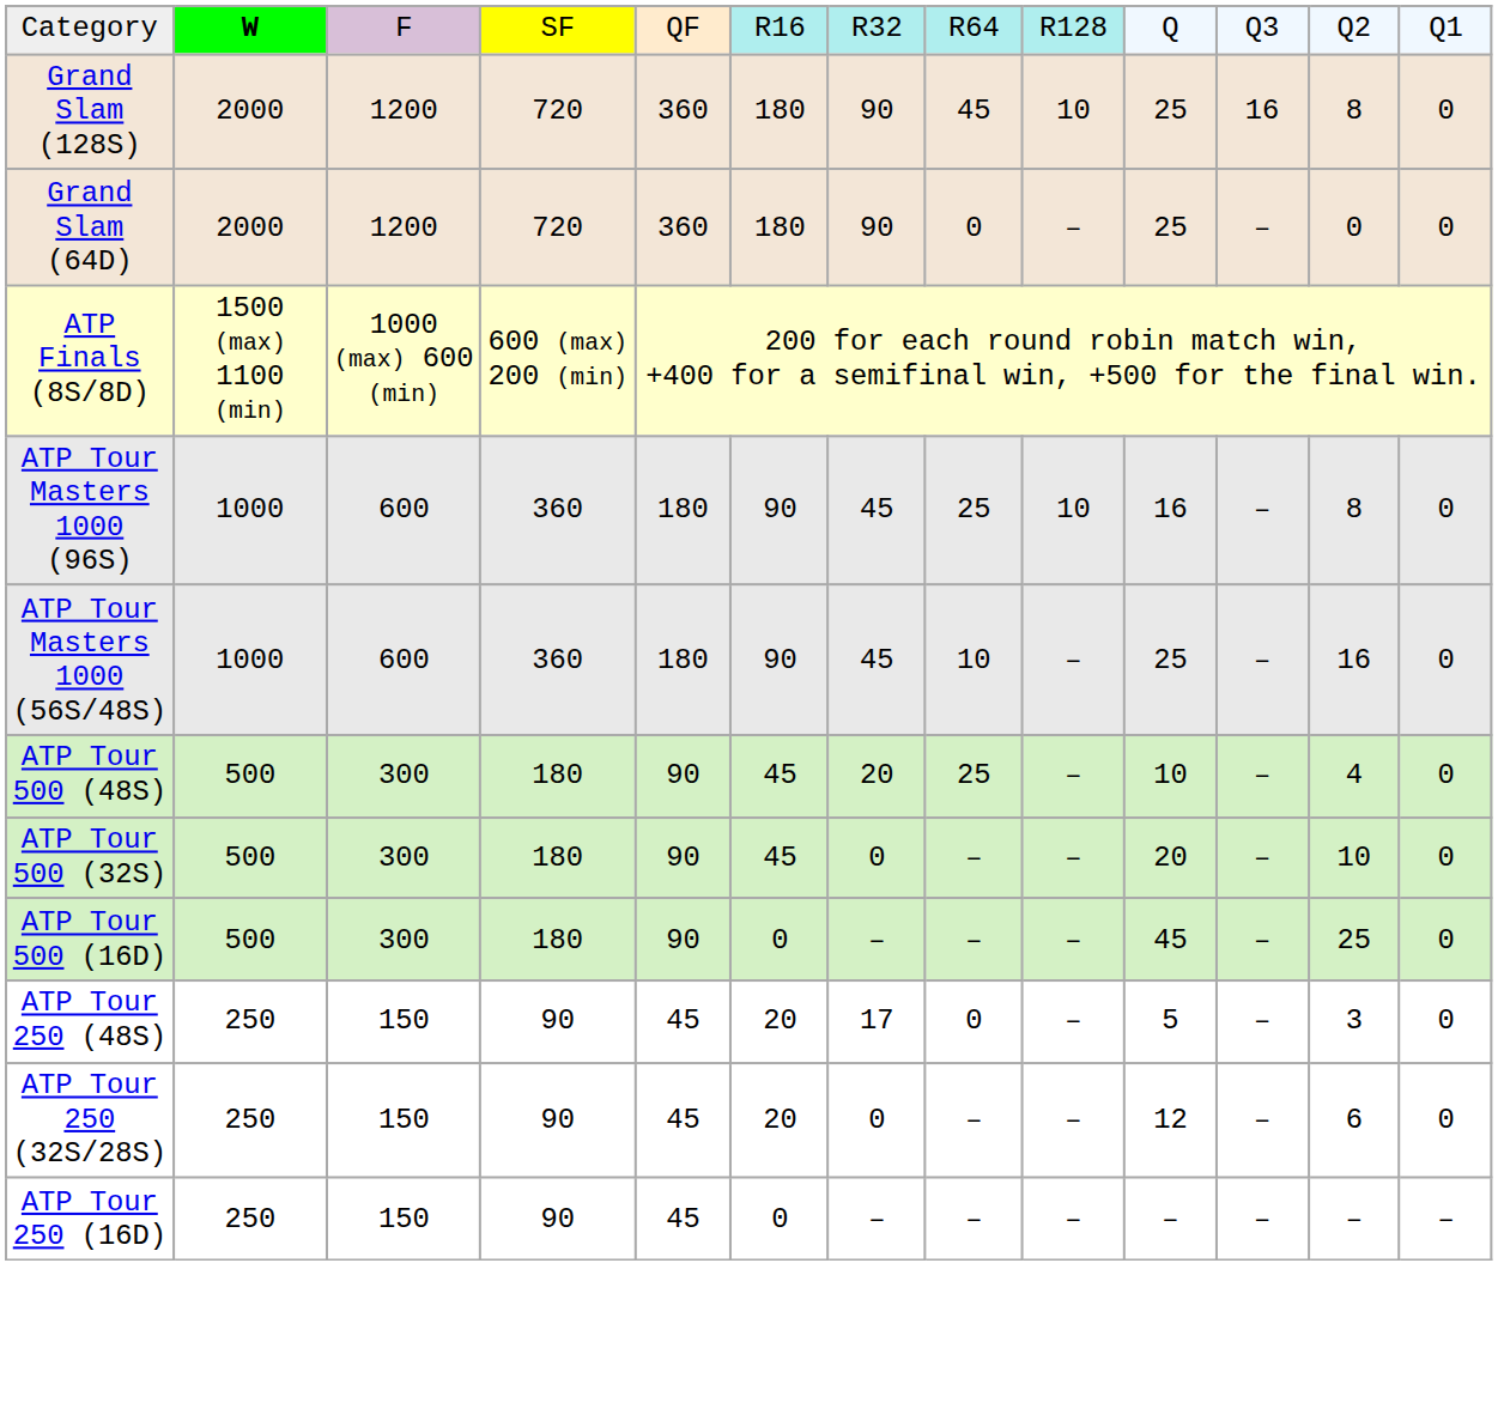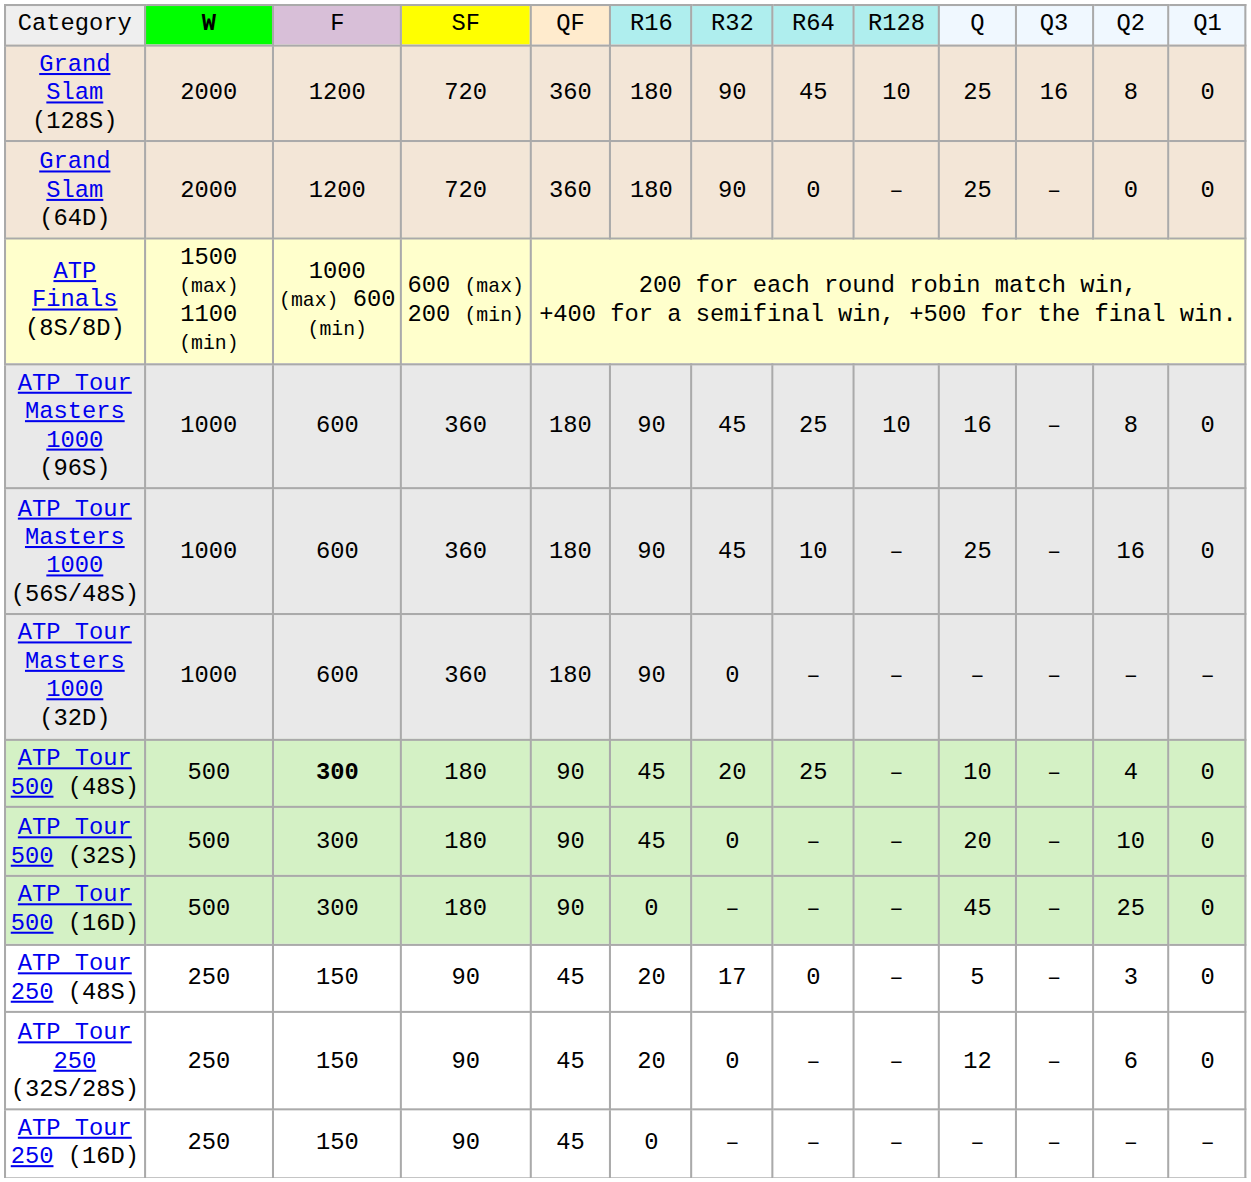+ row: ATP Tour Masters 1000 (32D) | 1000 | 600 | 360 | 180 | 90 | 0 | – | – | – | – | – | –
ATP Tour 500 (48S) | column 3: normal -> bold
